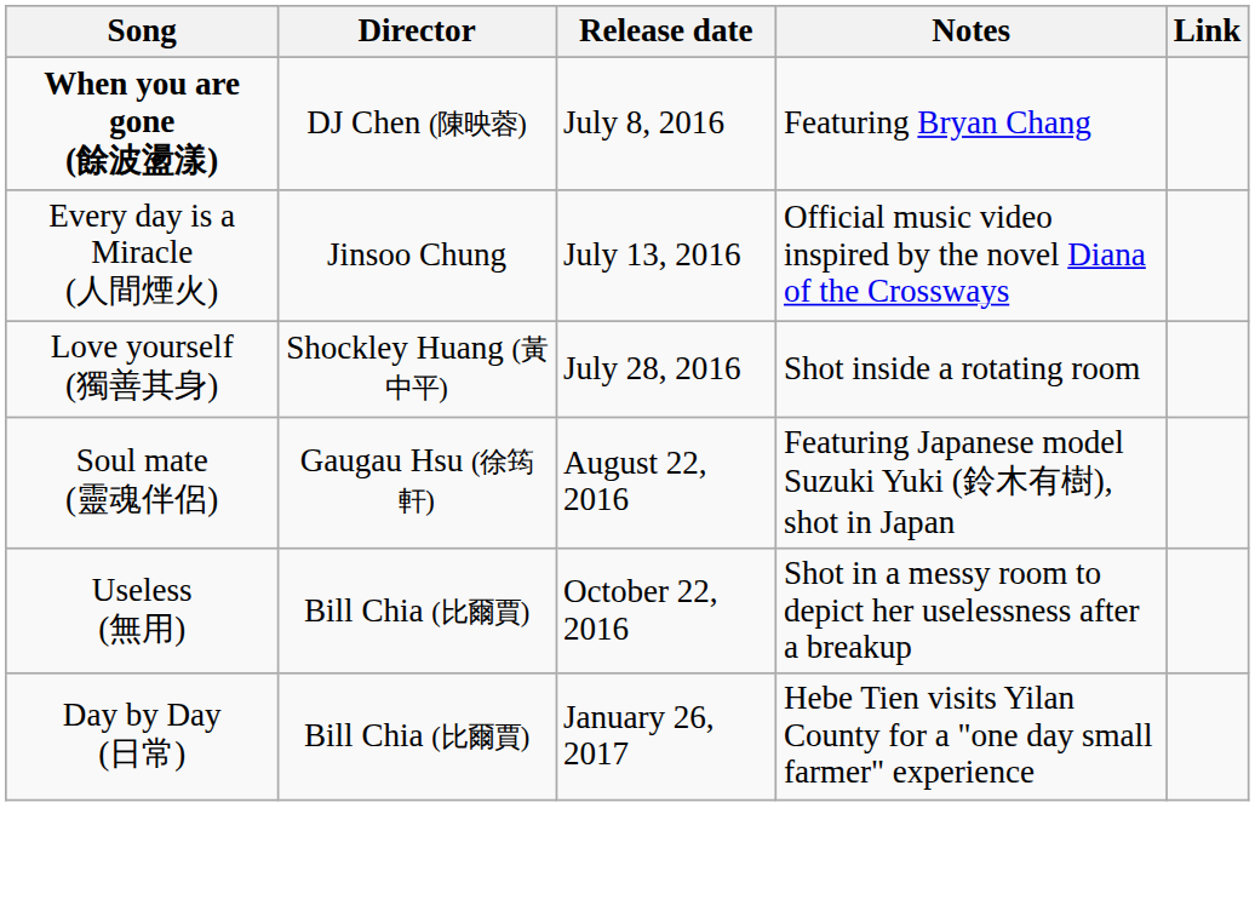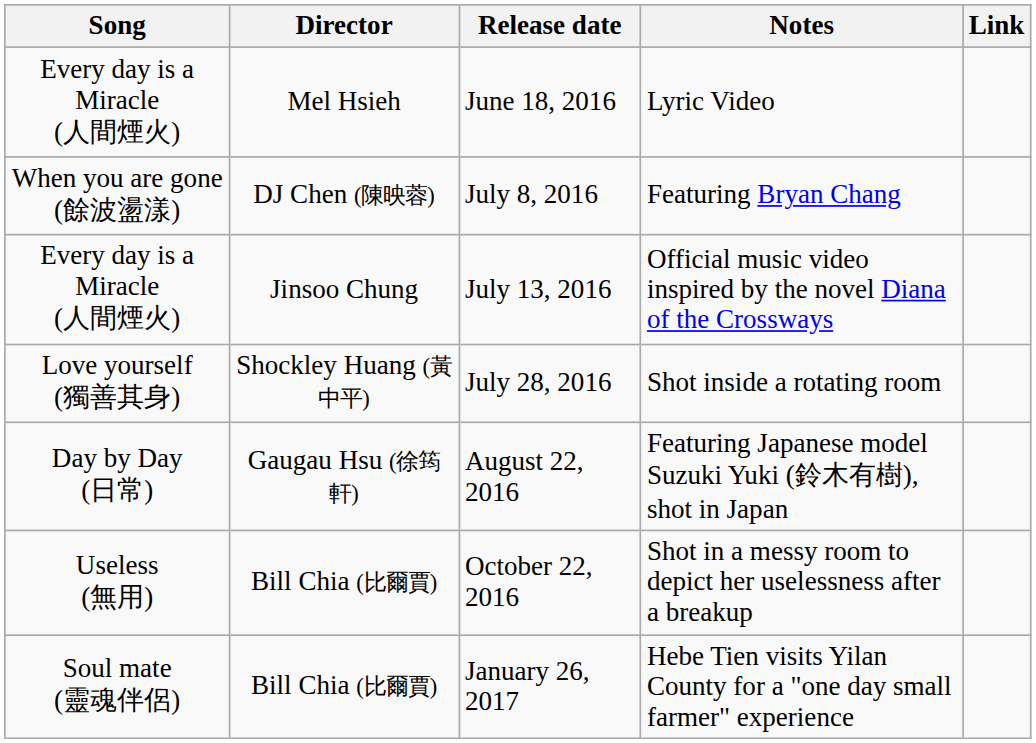+ row: Every day is a Miracle (人間煙火) | Mel Hsieh | June 18, 2016 | Lyric Video
July 8, 2016 | Song: bold -> normal
August 22, 2016 | Song: Soul mate (靈魂伴侶) -> Day by Day (日常)
January 26, 2017 | Song: Day by Day (日常) -> Soul mate (靈魂伴侶)
